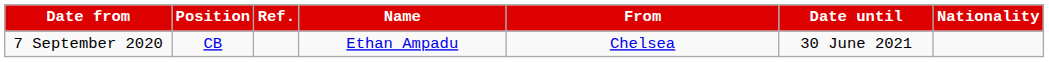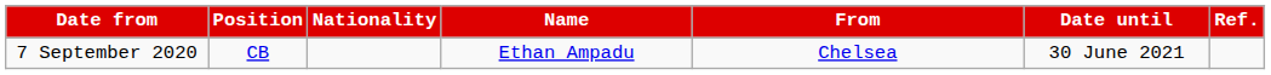columns swapped: Nationality <-> Ref.
